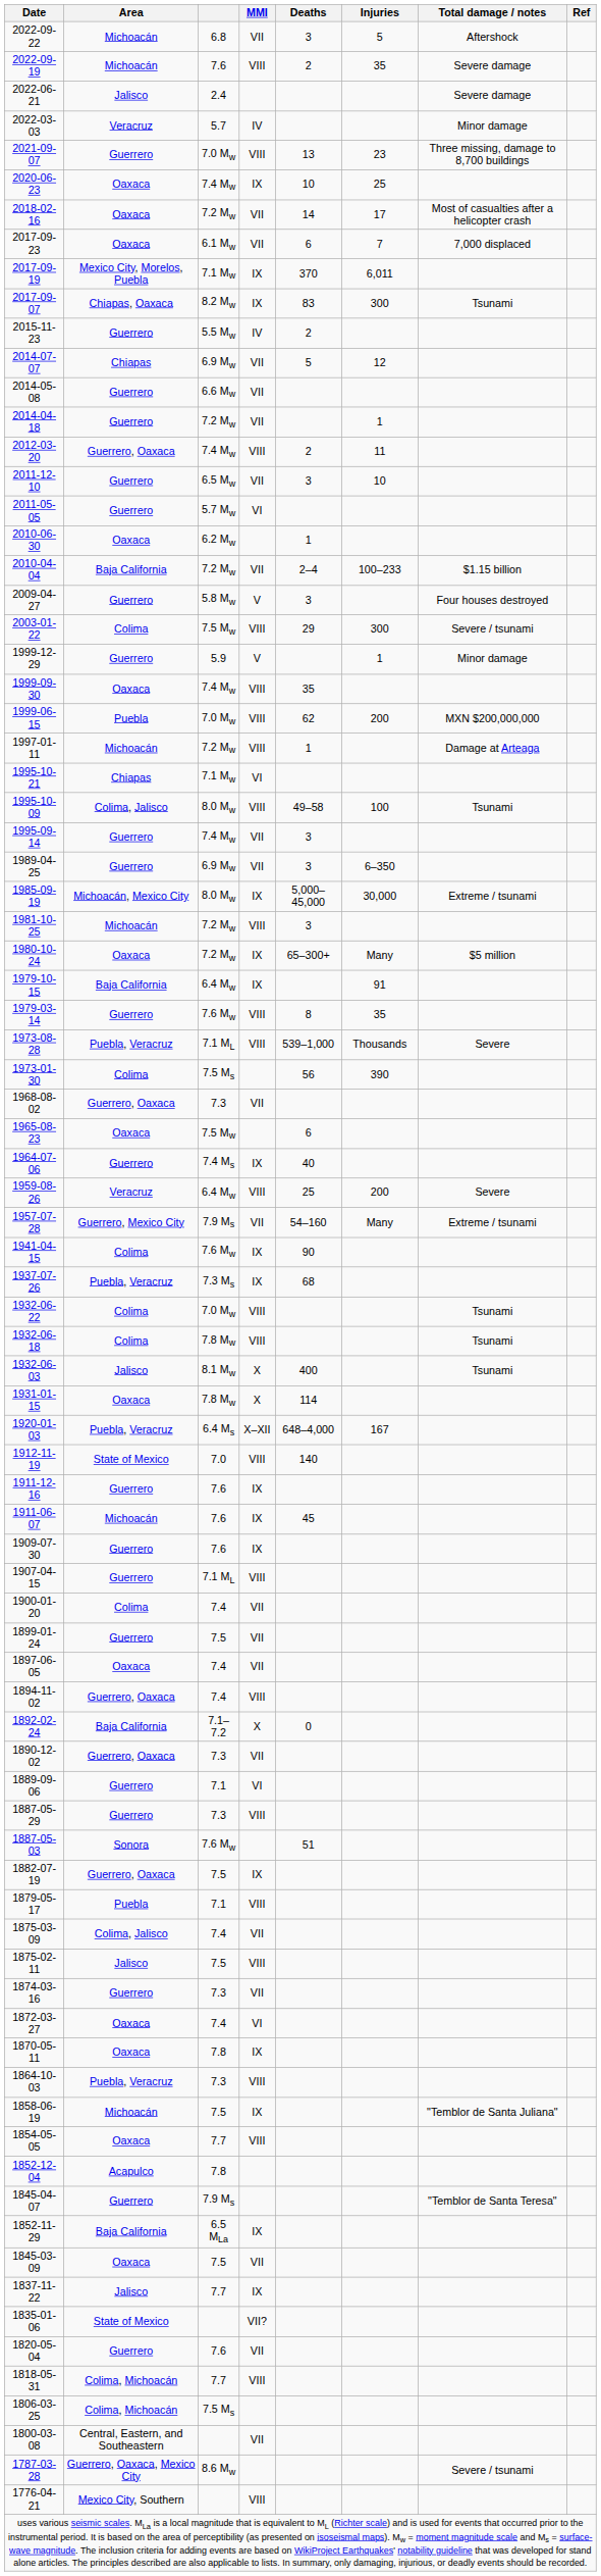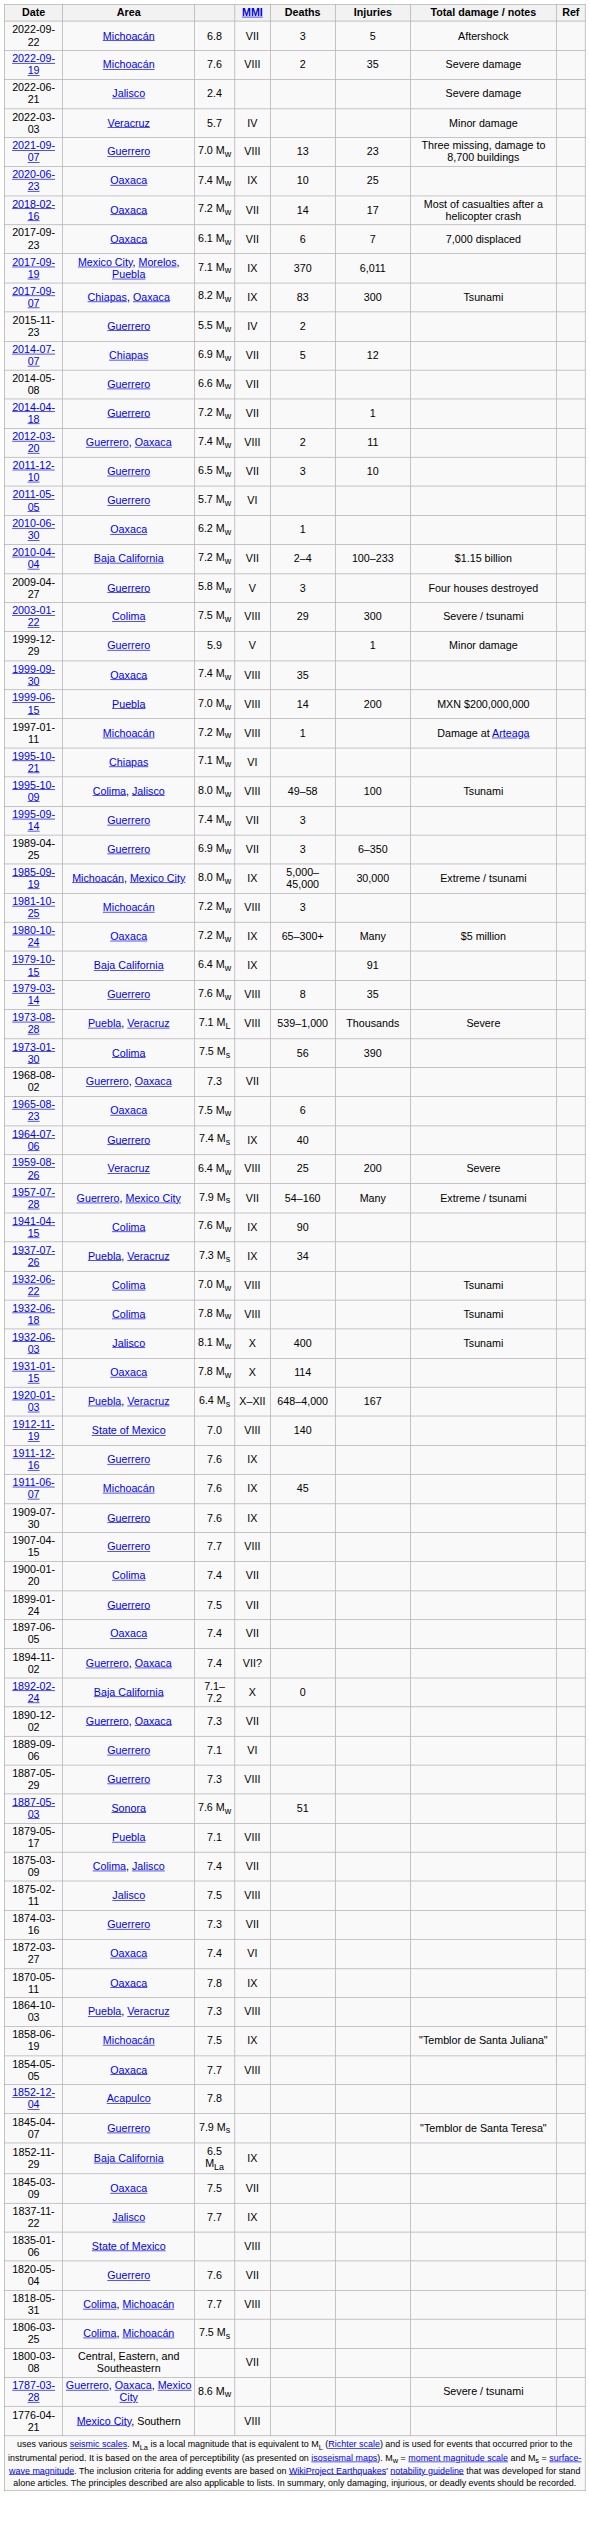1999-06-15 | Deaths: 62 -> 14
1937-07-26 | Deaths: 68 -> 34
1907-04-15 | column 3: 7.1 ML -> 7.7
1894-11-02 | MMI: VIII -> VII?
- row: 1882-07-19 | Guerrero, Oaxaca | 7.5 | IX
1835-01-06 | MMI: VII? -> VIII
